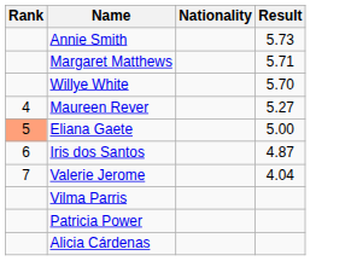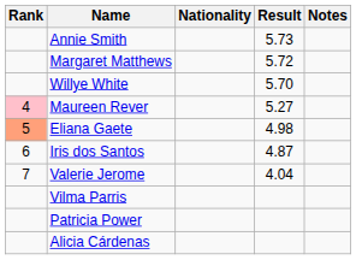+ column: Notes
Margaret Matthews | Result: 5.71 -> 5.72
Maureen Rever | Rank: no background -> pink background
Eliana Gaete | Result: 5.00 -> 4.98
